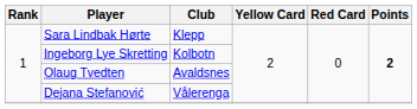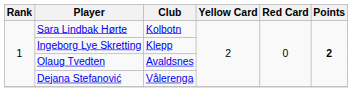Sara Lindbak Hørte | Club: Klepp -> Kolbotn
Ingeborg Lye Skretting | Club: Kolbotn -> Klepp
